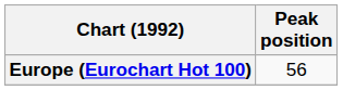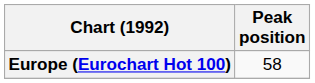Europe (Eurochart Hot 100) | Peak position: 56 -> 58
